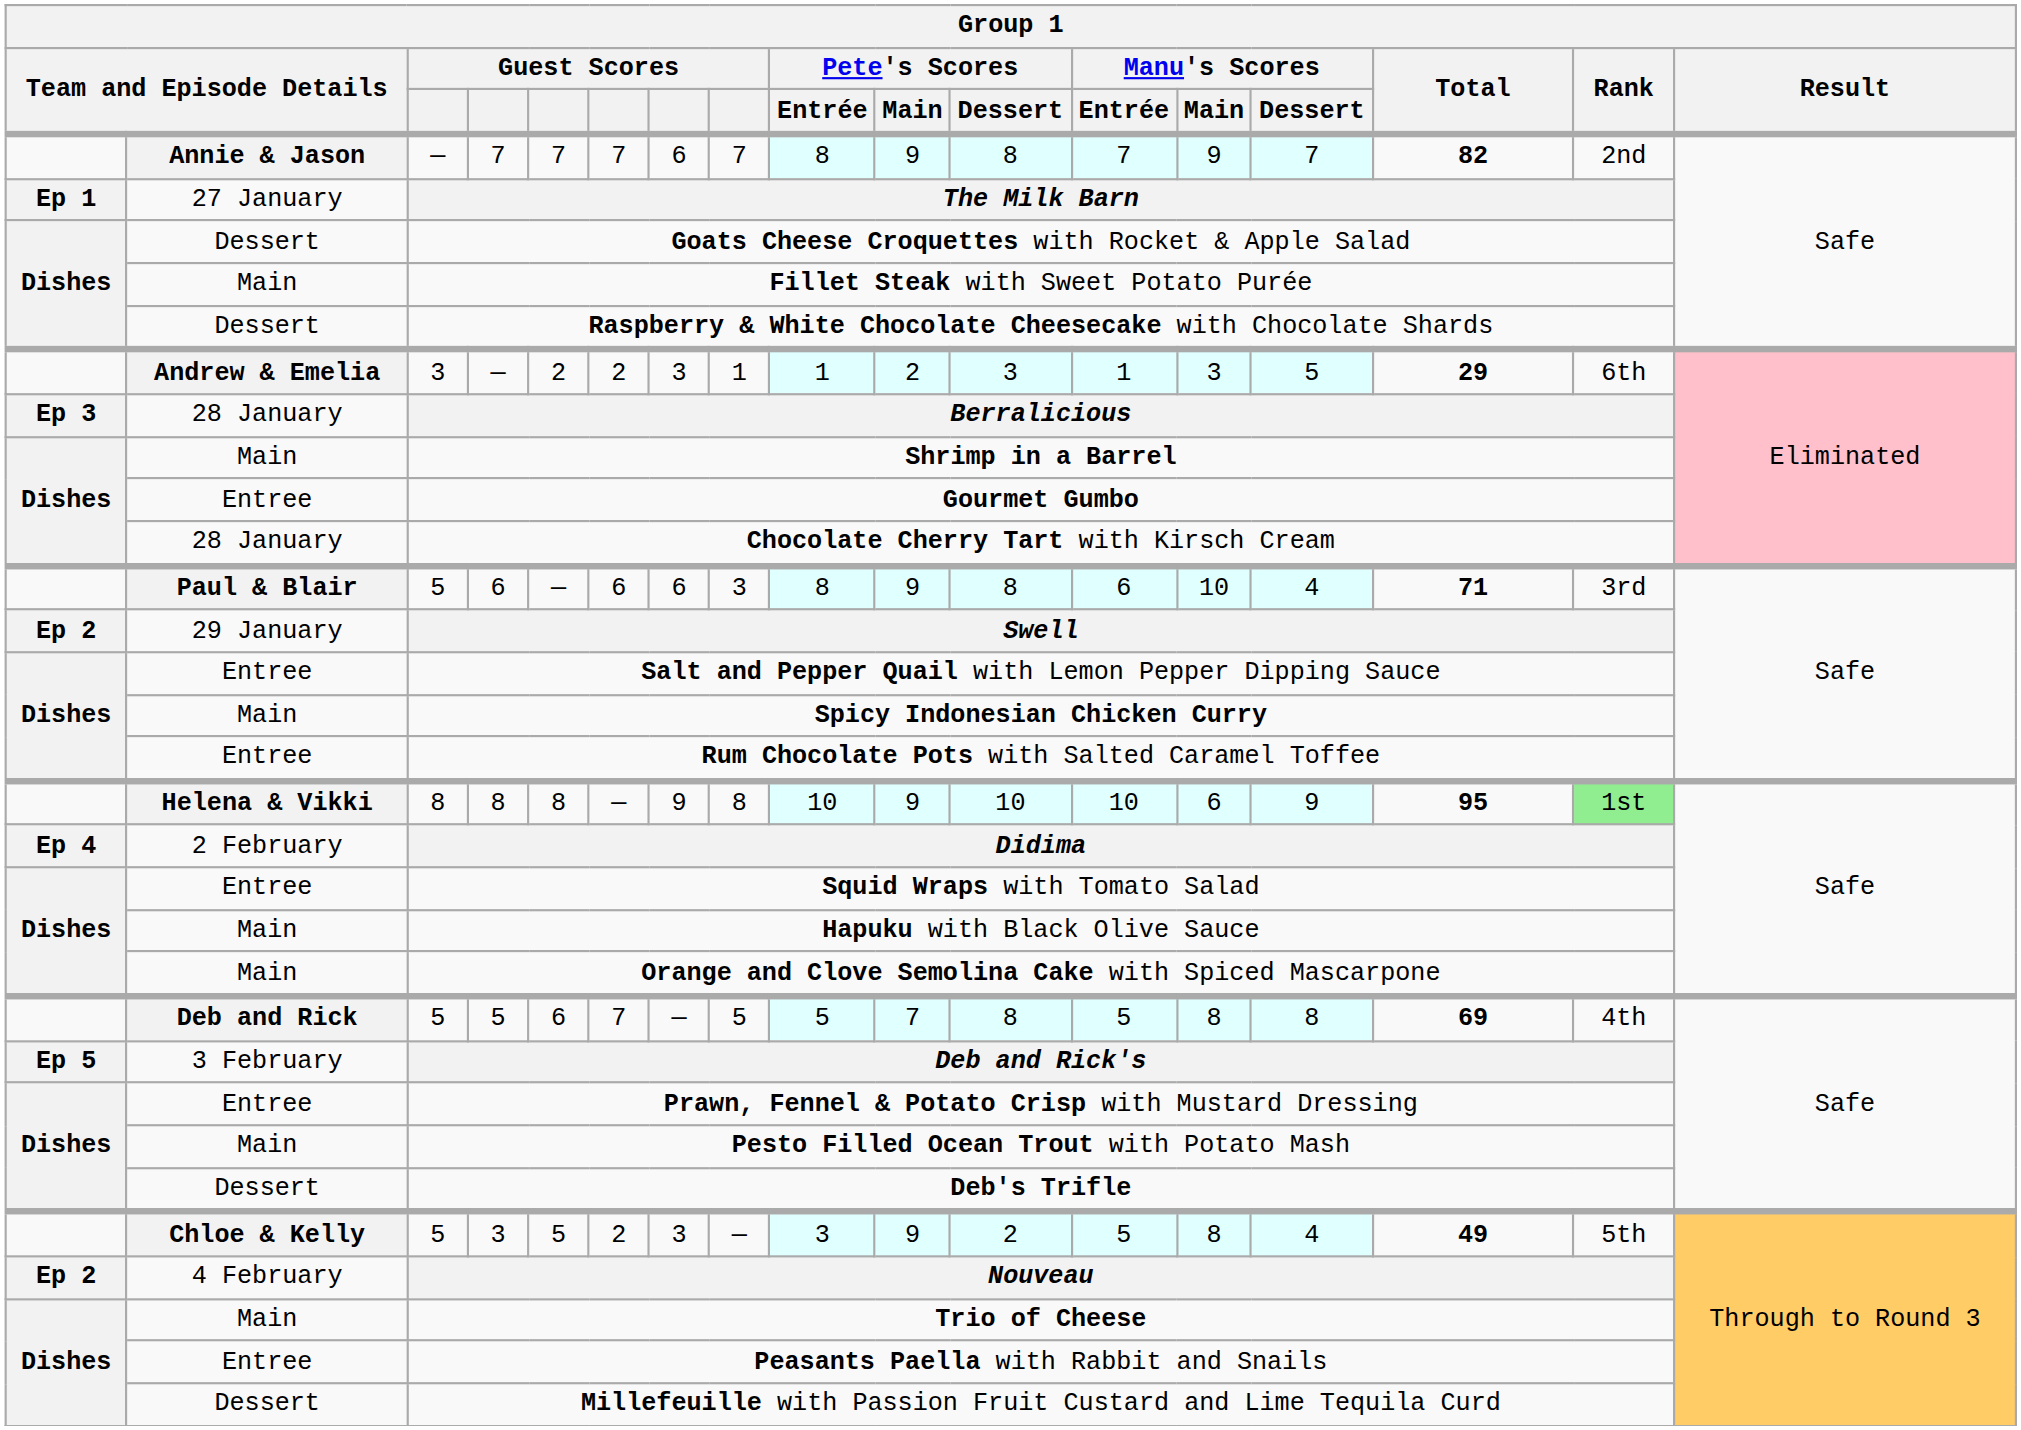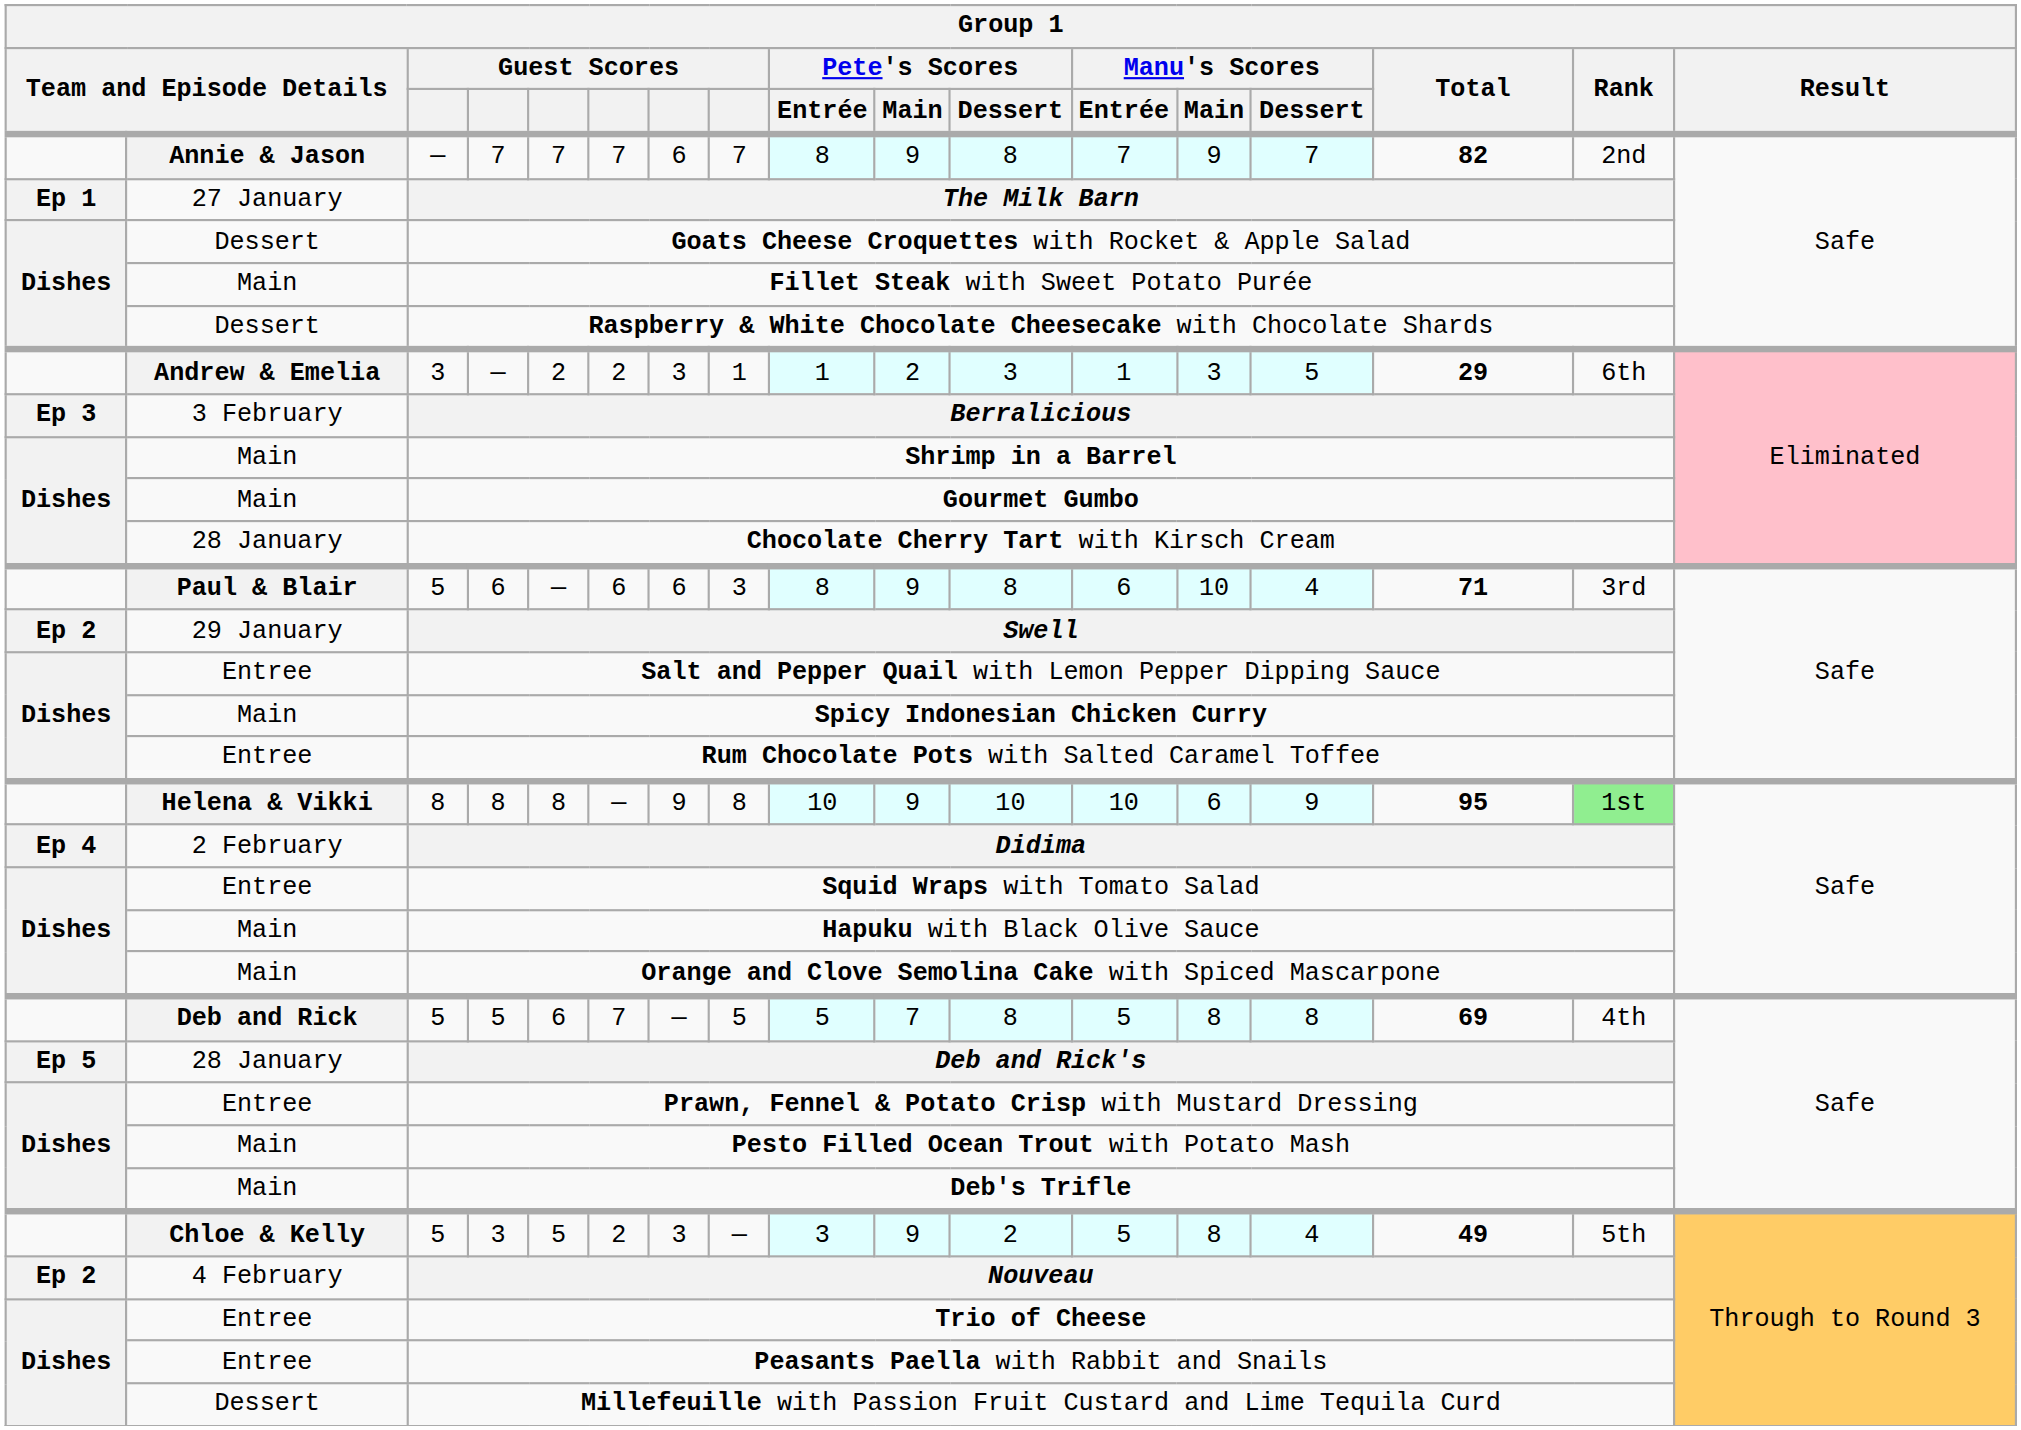Berralicious | column 2: 28 January -> 3 February
Gourmet Gumbo | column 2: Entree -> Main
Deb and Rick's | column 2: 3 February -> 28 January
Deb's Trifle | column 2: Dessert -> Main
Trio of Cheese | column 2: Main -> Entree
